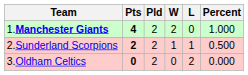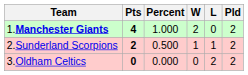columns swapped: Pld <-> Percent
